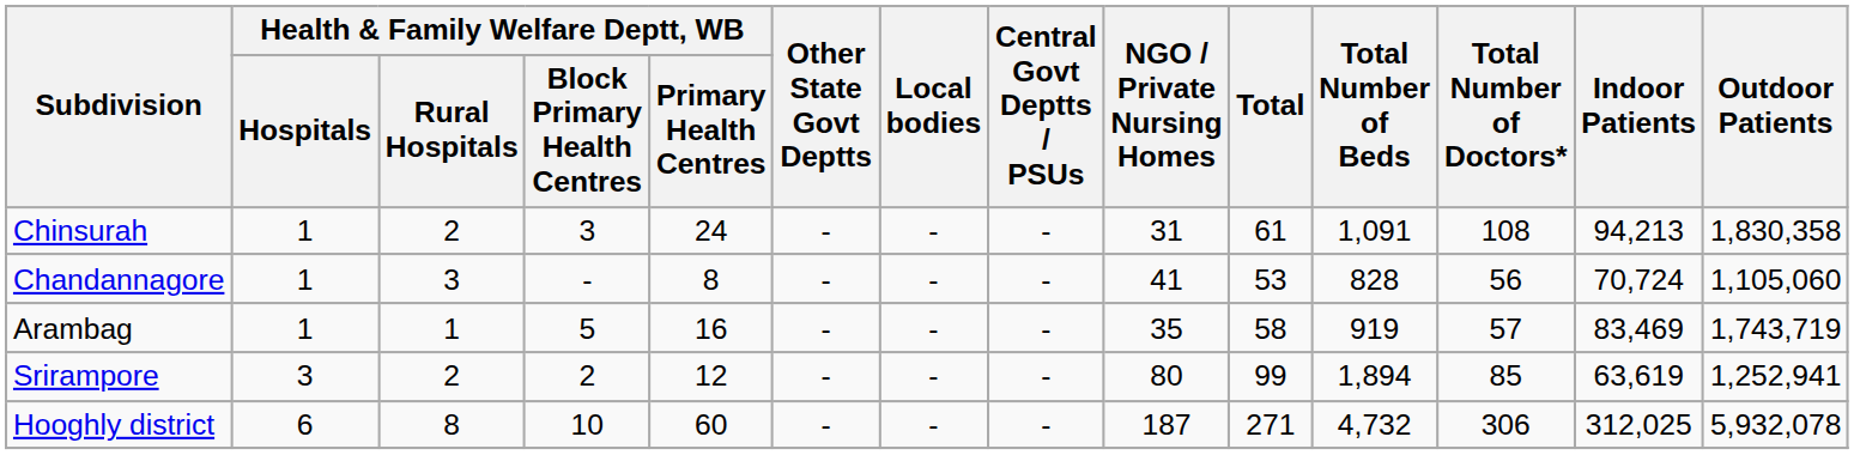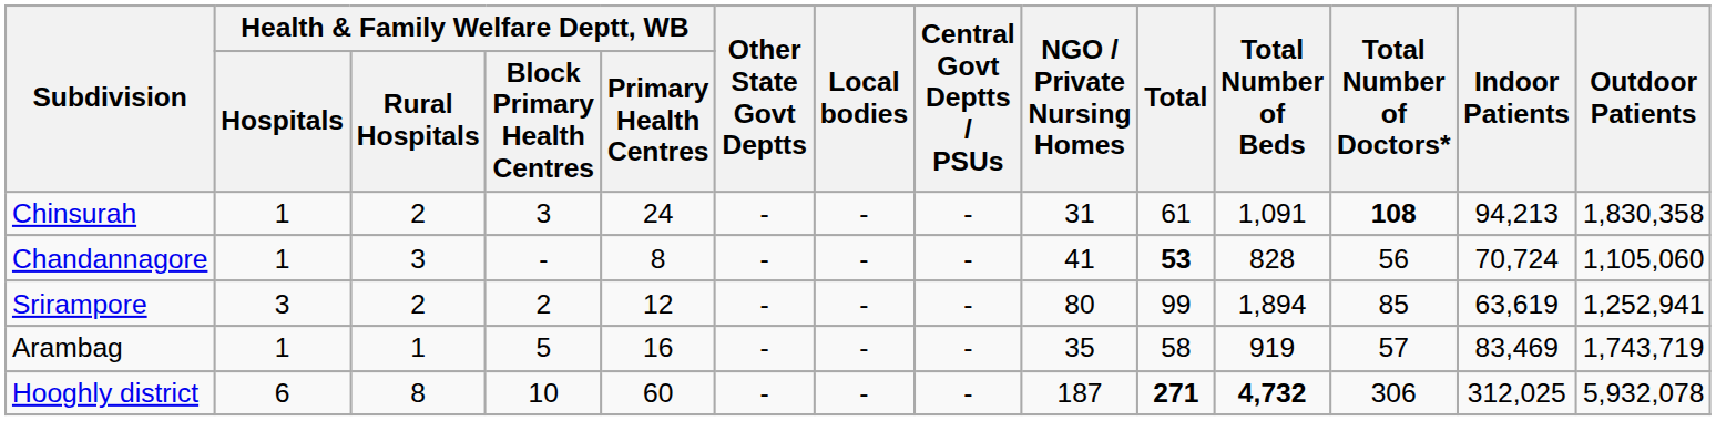Chinsurah | Total Number of Doctors*: normal -> bold
Chandannagore | Total: normal -> bold
rows swapped: Srirampore <-> Arambag
Hooghly district | Total: normal -> bold
Hooghly district | Total Number of Beds: normal -> bold
